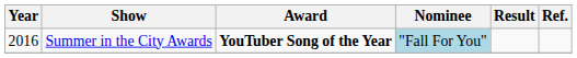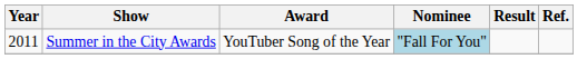Summer in the City Awards | Year: 2016 -> 2011
Summer in the City Awards | Award: bold -> normal
